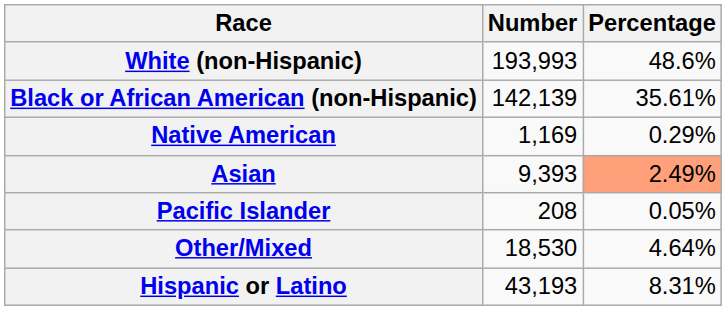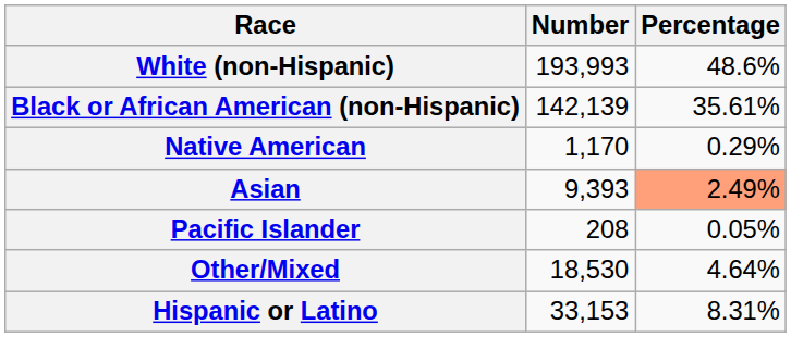Native American | Number: 1,169 -> 1,170
Hispanic or Latino | Number: 43,193 -> 33,153
